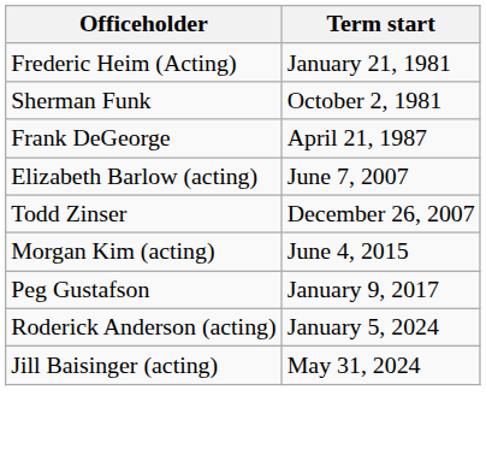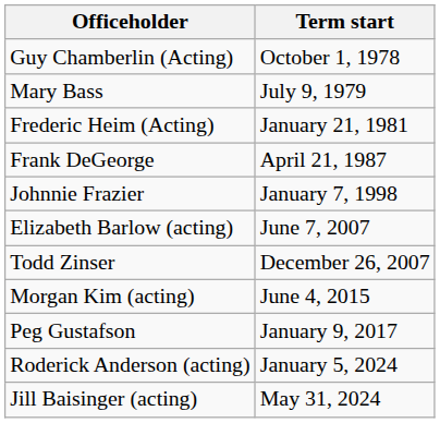+ row: Guy Chamberlin (Acting) | October 1, 1978
+ row: Mary Bass | July 9, 1979
- row: Sherman Funk | October 2, 1981
+ row: Johnnie Frazier | January 7, 1998
